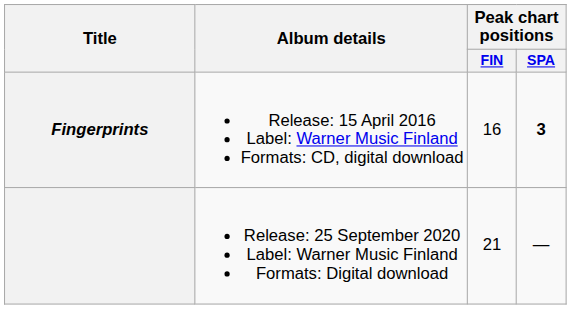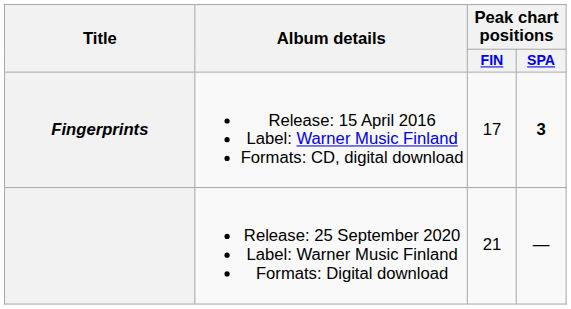Fingerprints | Peak chart positions / FIN: 16 -> 17
